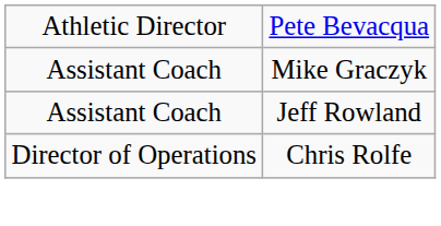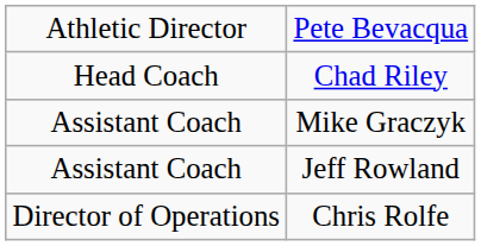+ row: Head Coach | Chad Riley
